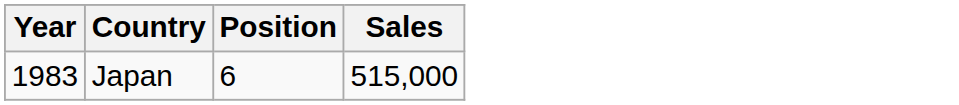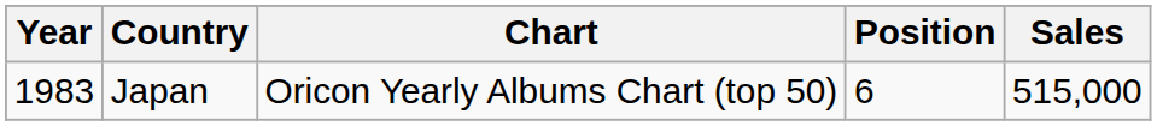+ column: Chart | Oricon Yearly Albums Chart (top 50)
